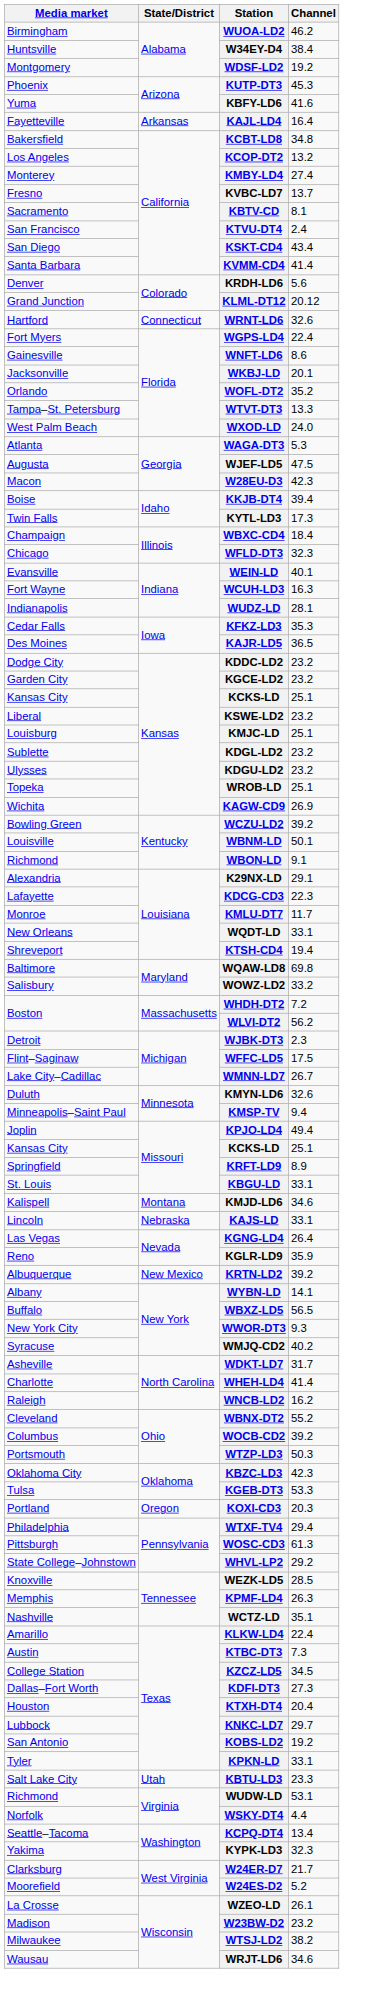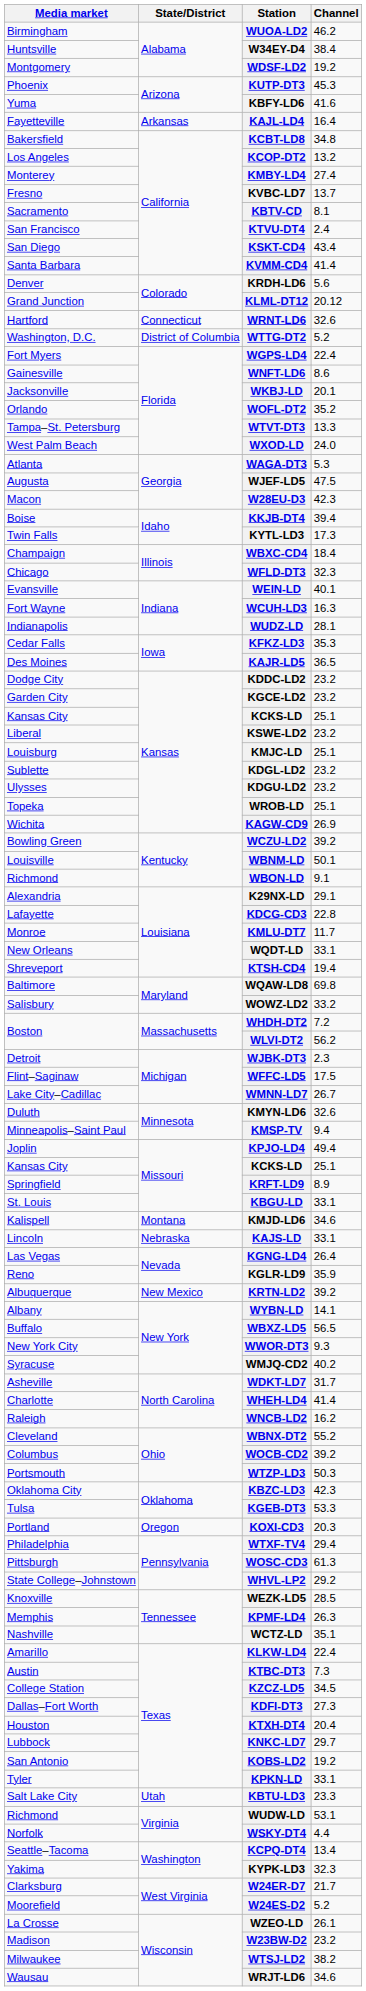+ row: Washington, D.C. | District of Columbia | WTTG-DT2 | 5.2
KDCG-CD3 | Channel: 22.3 -> 22.8
